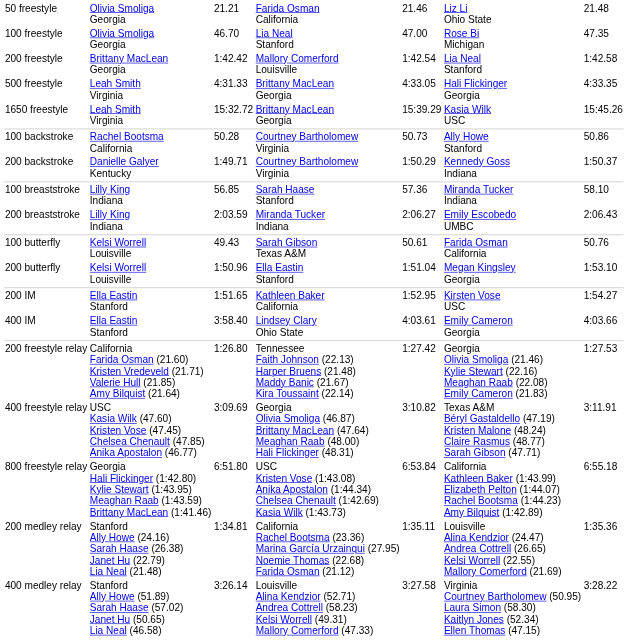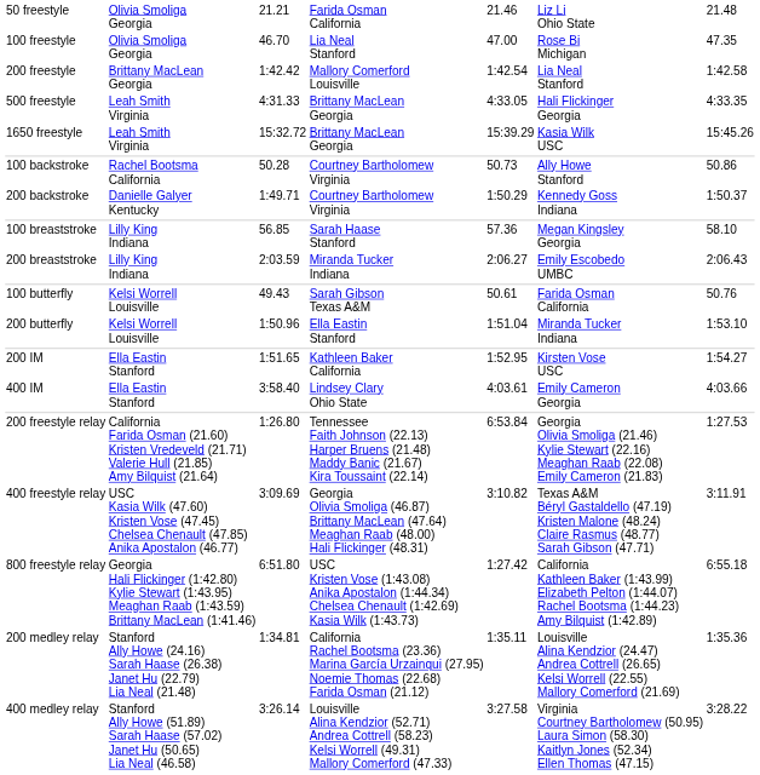100 breaststroke | column 6: Miranda Tucker Indiana -> Megan Kingsley Georgia
200 butterfly | column 6: Megan Kingsley Georgia -> Miranda Tucker Indiana
200 freestyle relay | column 5: 1:27.42 -> 6:53.84
800 freestyle relay | column 5: 6:53.84 -> 1:27.42
